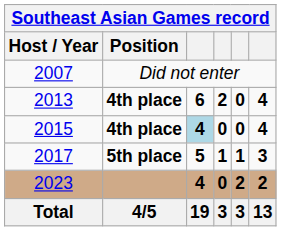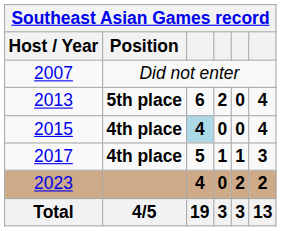2013 | Position: 4th place -> 5th place
2017 | Position: 5th place -> 4th place
